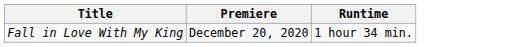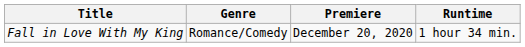+ column: Genre | Romance/Comedy
